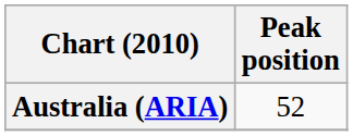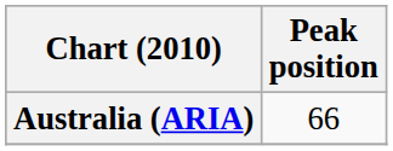Australia (ARIA) | Peak position: 52 -> 66
